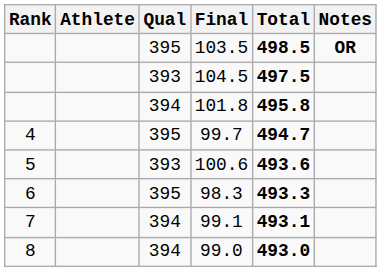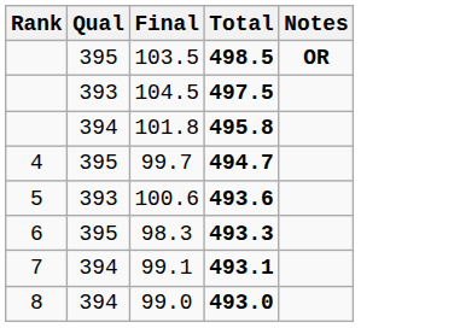- column: Athlete
